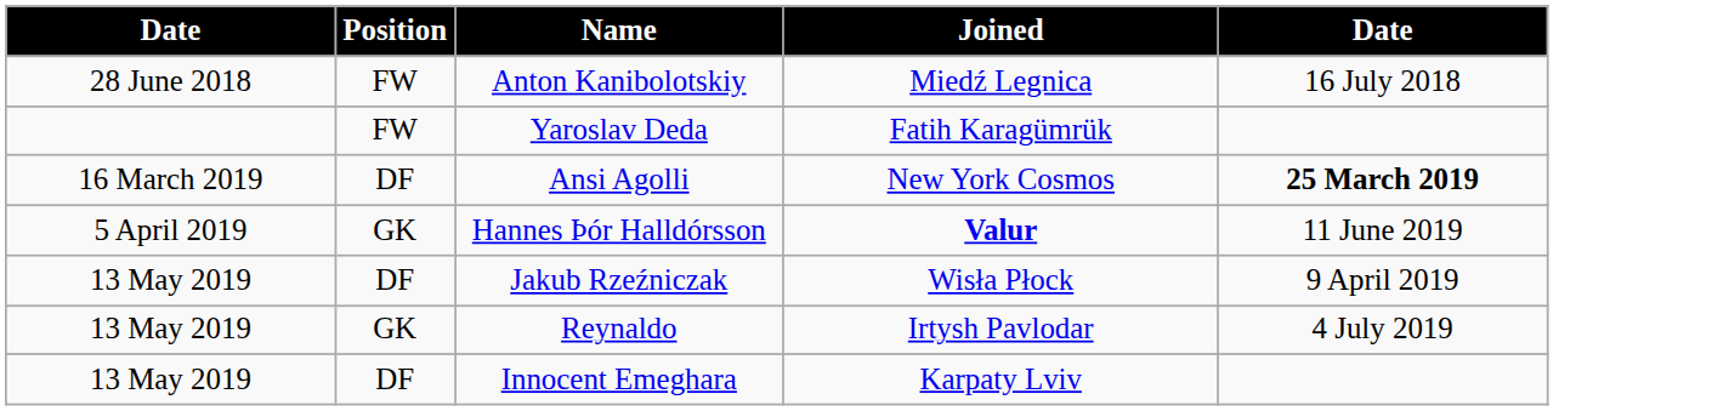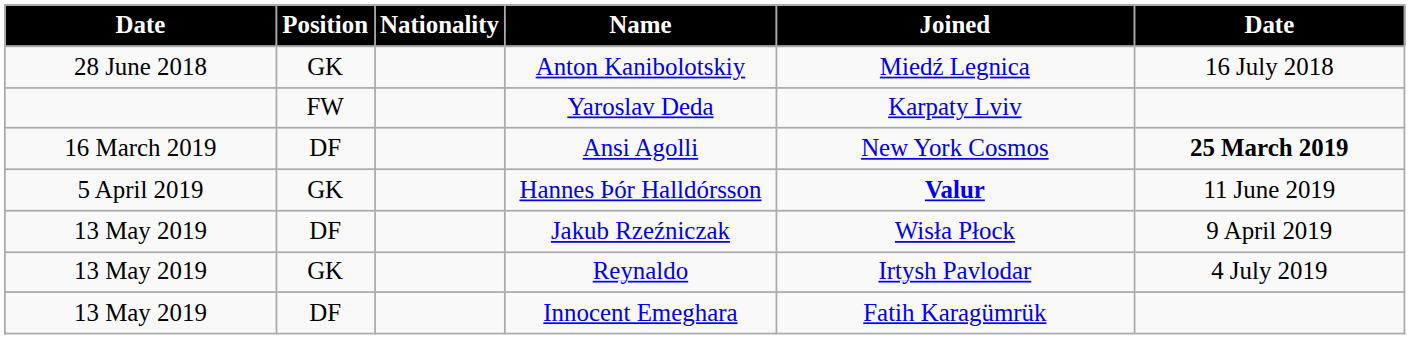+ column: Nationality
Anton Kanibolotskiy | Position: FW -> GK
Yaroslav Deda | Joined: Fatih Karagümrük -> Karpaty Lviv
Innocent Emeghara | Joined: Karpaty Lviv -> Fatih Karagümrük
